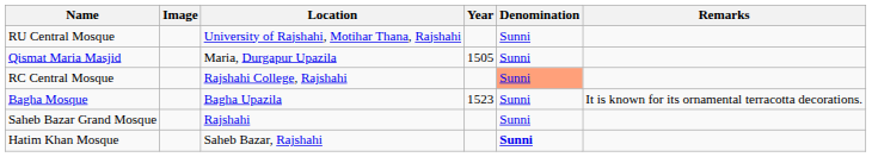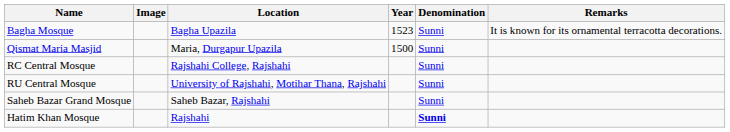rows swapped: Bagha Mosque <-> RU Central Mosque
Qismat Maria Masjid | Year: 1505 -> 1500
RC Central Mosque | Denomination: lightsalmon background -> no background
Saheb Bazar Grand Mosque | Location: Rajshahi -> Saheb Bazar, Rajshahi
Hatim Khan Mosque | Location: Saheb Bazar, Rajshahi -> Rajshahi
